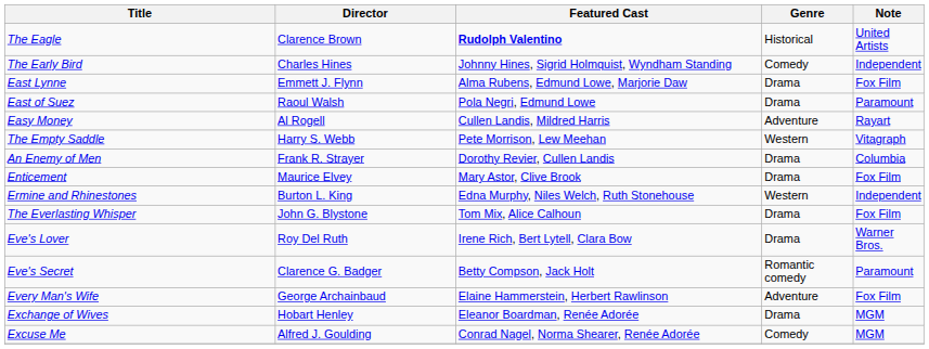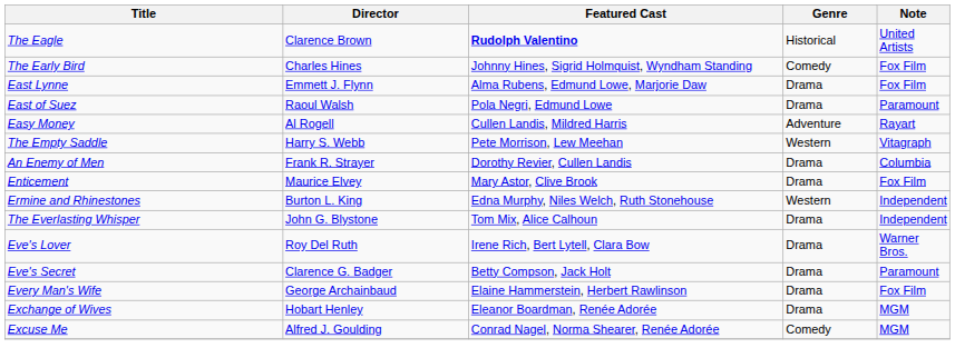The Early Bird | Note: Independent -> Fox Film
The Everlasting Whisper | Note: Fox Film -> Independent
Eve's Secret | Genre: Romantic comedy -> Drama
Every Man's Wife | Genre: Adventure -> Drama
